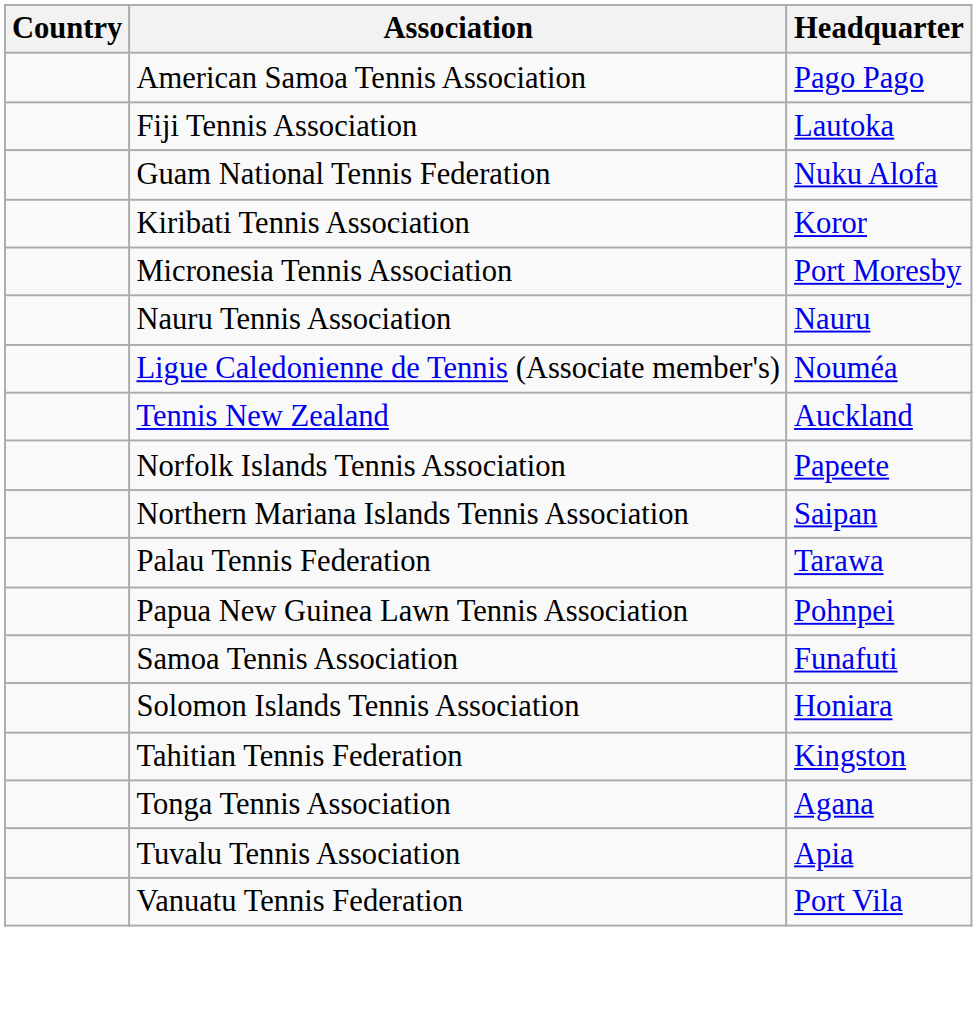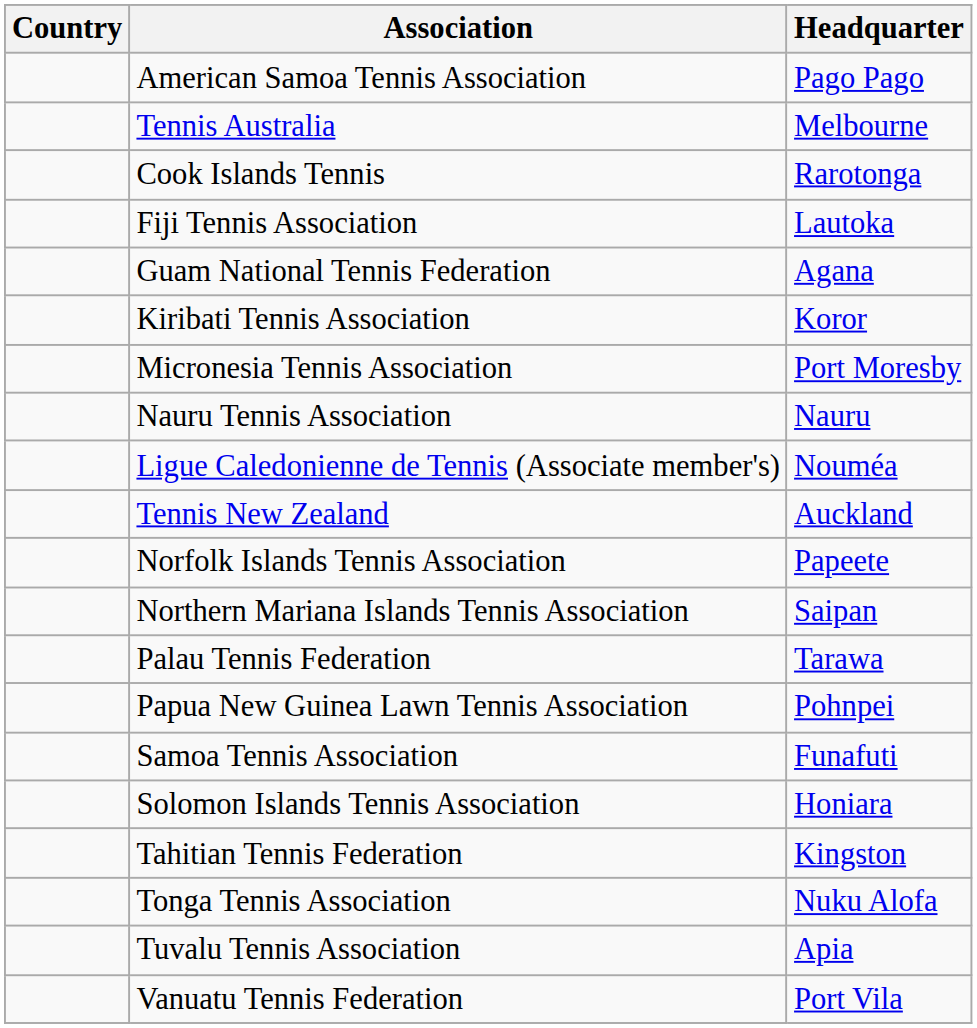+ row: Tennis Australia | Melbourne
+ row: Cook Islands Tennis | Rarotonga
Guam National Tennis Federation | Headquarter: Nuku Alofa -> Agana
Tonga Tennis Association | Headquarter: Agana -> Nuku Alofa
